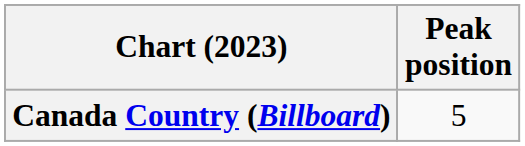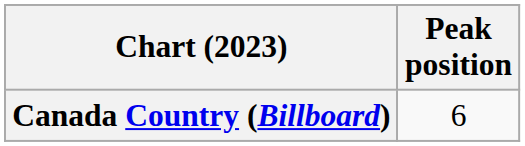Canada Country (Billboard) | Peak position: 5 -> 6
